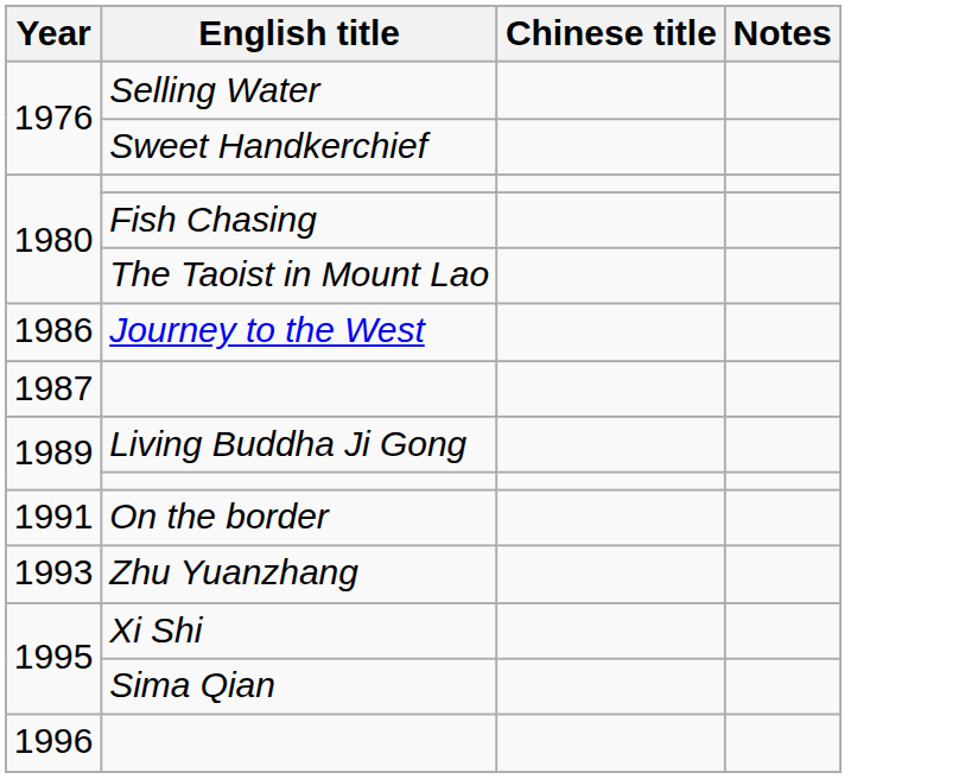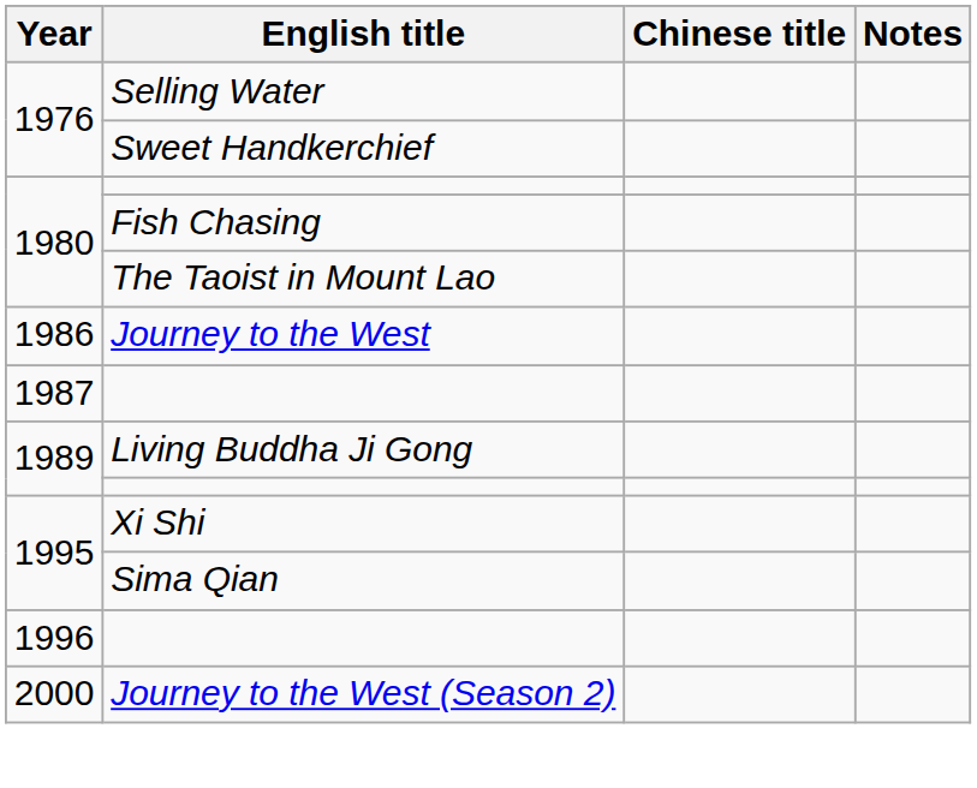- row: 1991 | On the border
- row: 1993 | Zhu Yuanzhang
+ row: 2000 | Journey to the West (Season 2)
